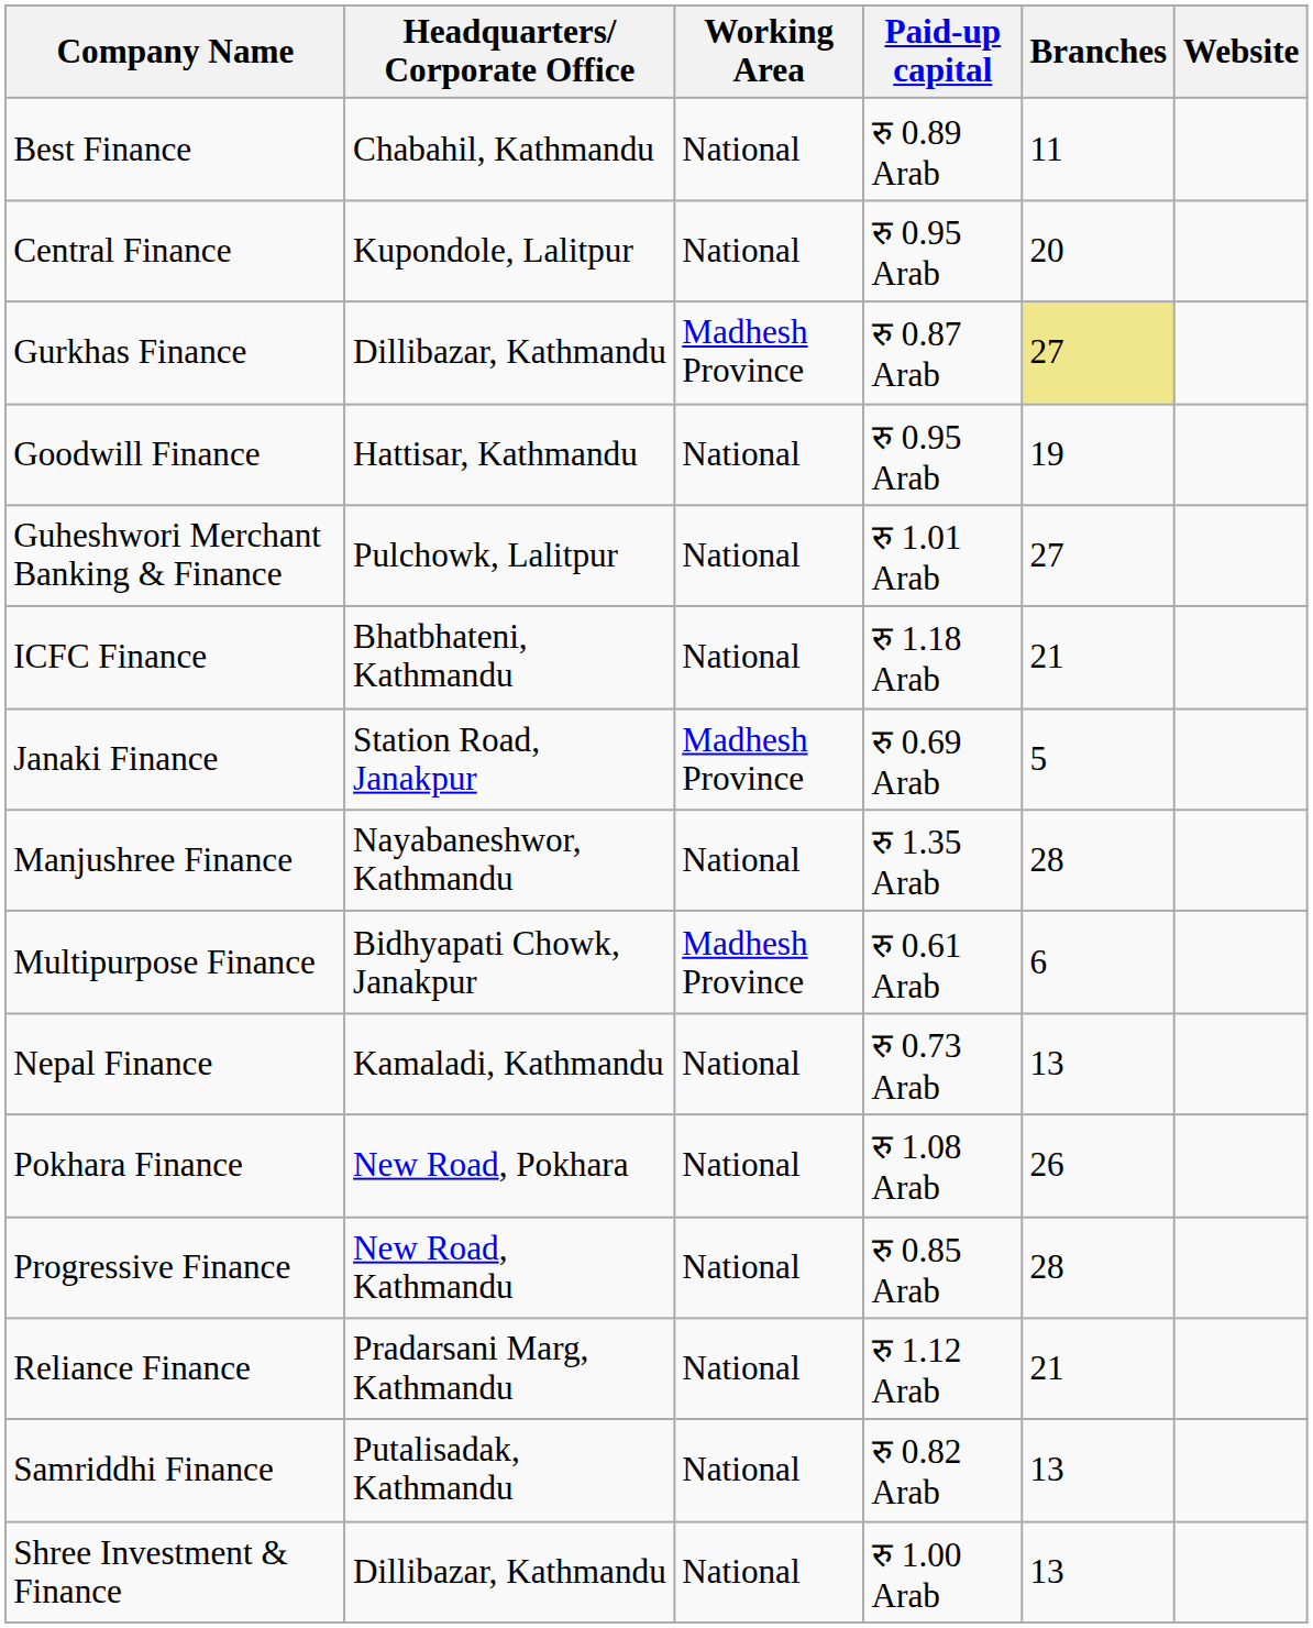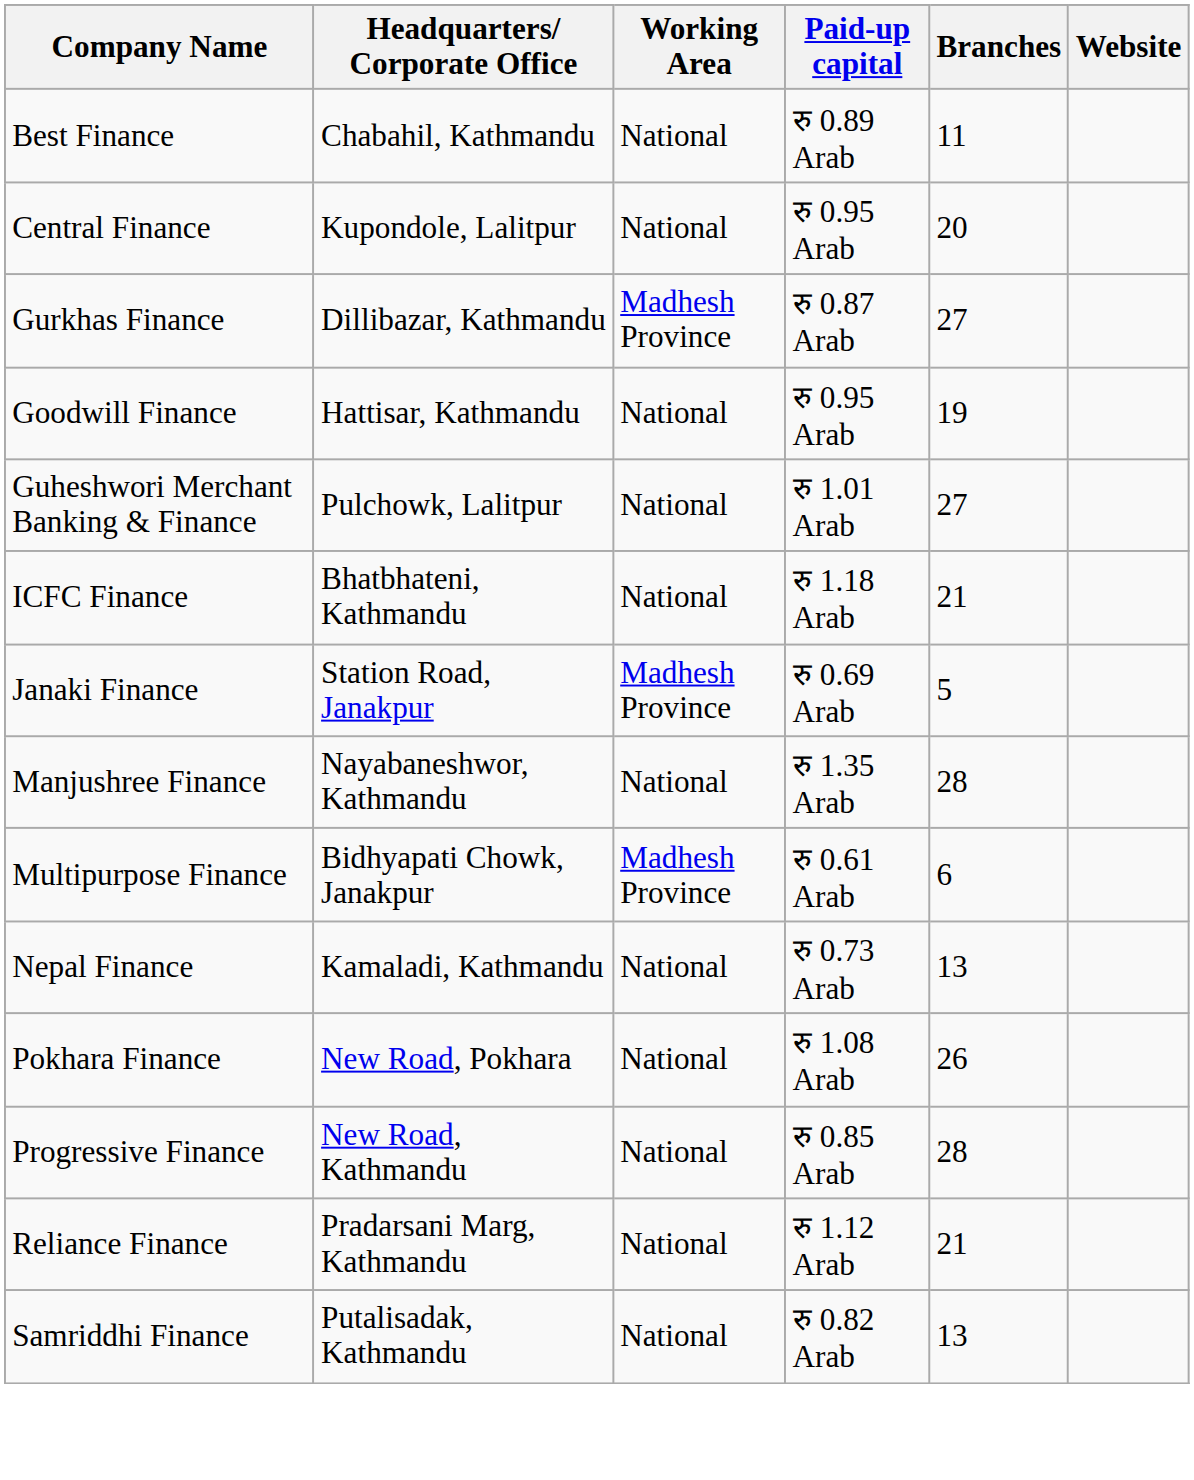Gurkhas Finance | Branches: khaki background -> no background
- row: Shree Investment & Finance | Dillibazar, Kathmandu | National | रु 1.00 Arab | 13
